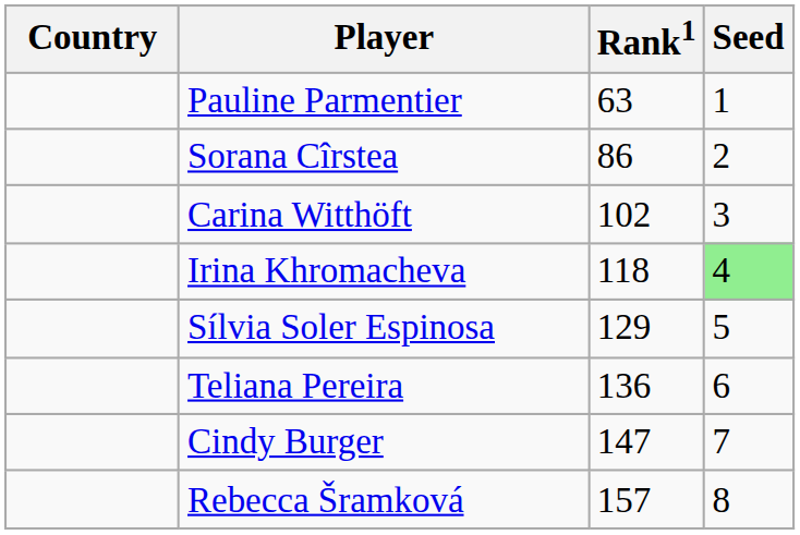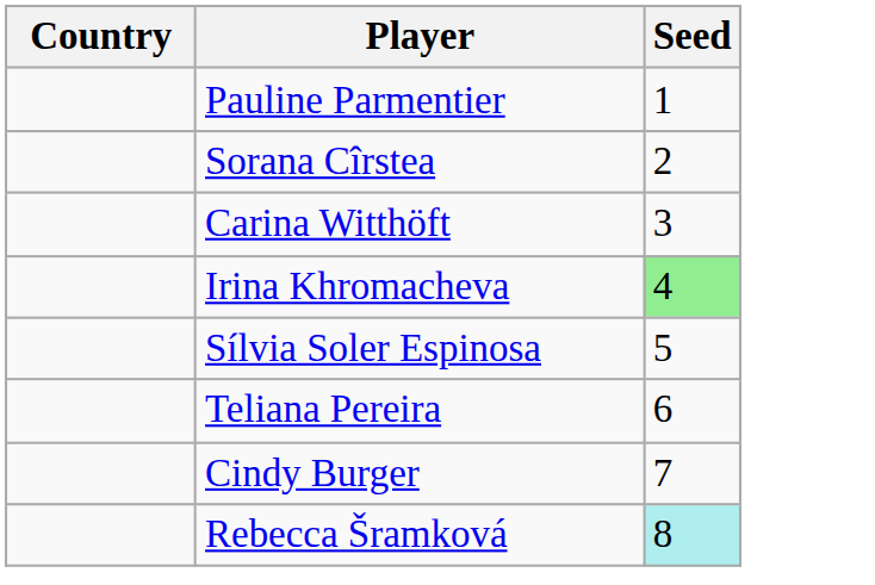- column: Rank1 | 63 | 86 | 102 | 118 | 129 | 136 | 147 | 157
Rebecca Šramková | Seed: no background -> paleturquoise background
